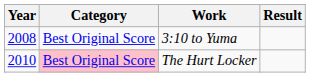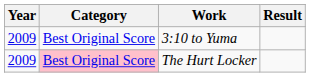3:10 to Yuma | Year: 2008 -> 2009
The Hurt Locker | Year: 2010 -> 2009
